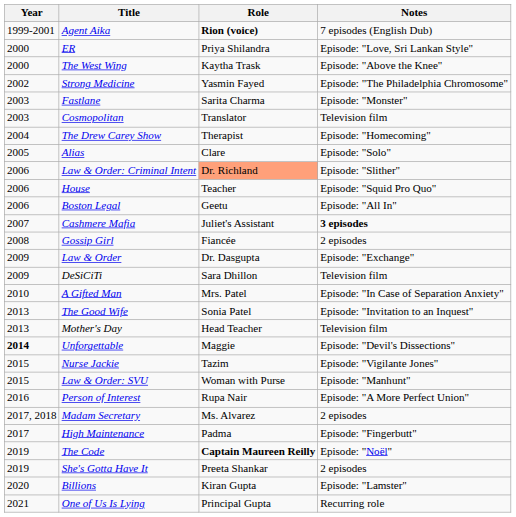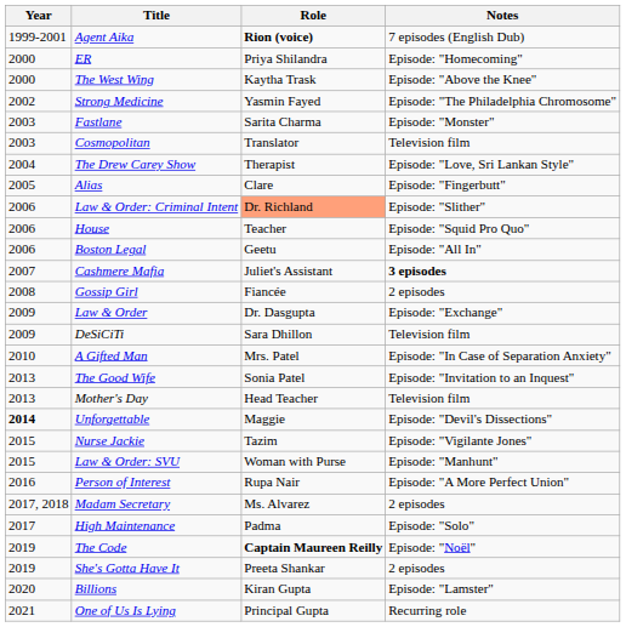ER | Notes: Episode: "Love, Sri Lankan Style" -> Episode: "Homecoming"
The Drew Carey Show | Notes: Episode: "Homecoming" -> Episode: "Love, Sri Lankan Style"
Alias | Notes: Episode: "Solo" -> Episode: "Fingerbutt"
High Maintenance | Notes: Episode: "Fingerbutt" -> Episode: "Solo"
